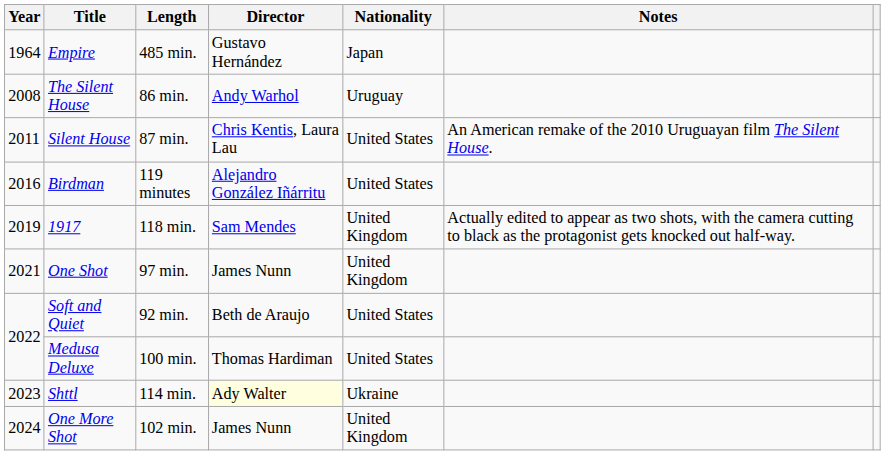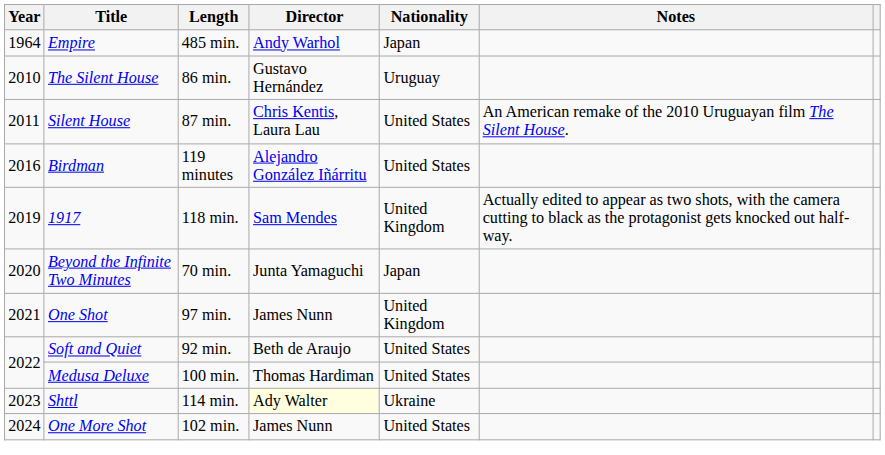Empire | Director: Gustavo Hernández -> Andy Warhol
The Silent House | Year: 2008 -> 2010
The Silent House | Director: Andy Warhol -> Gustavo Hernández
+ row: 2020 | Beyond the Infinite Two Minutes | 70 min. | Junta Yamaguchi | Japan
One More Shot | Nationality: United Kingdom -> United States
